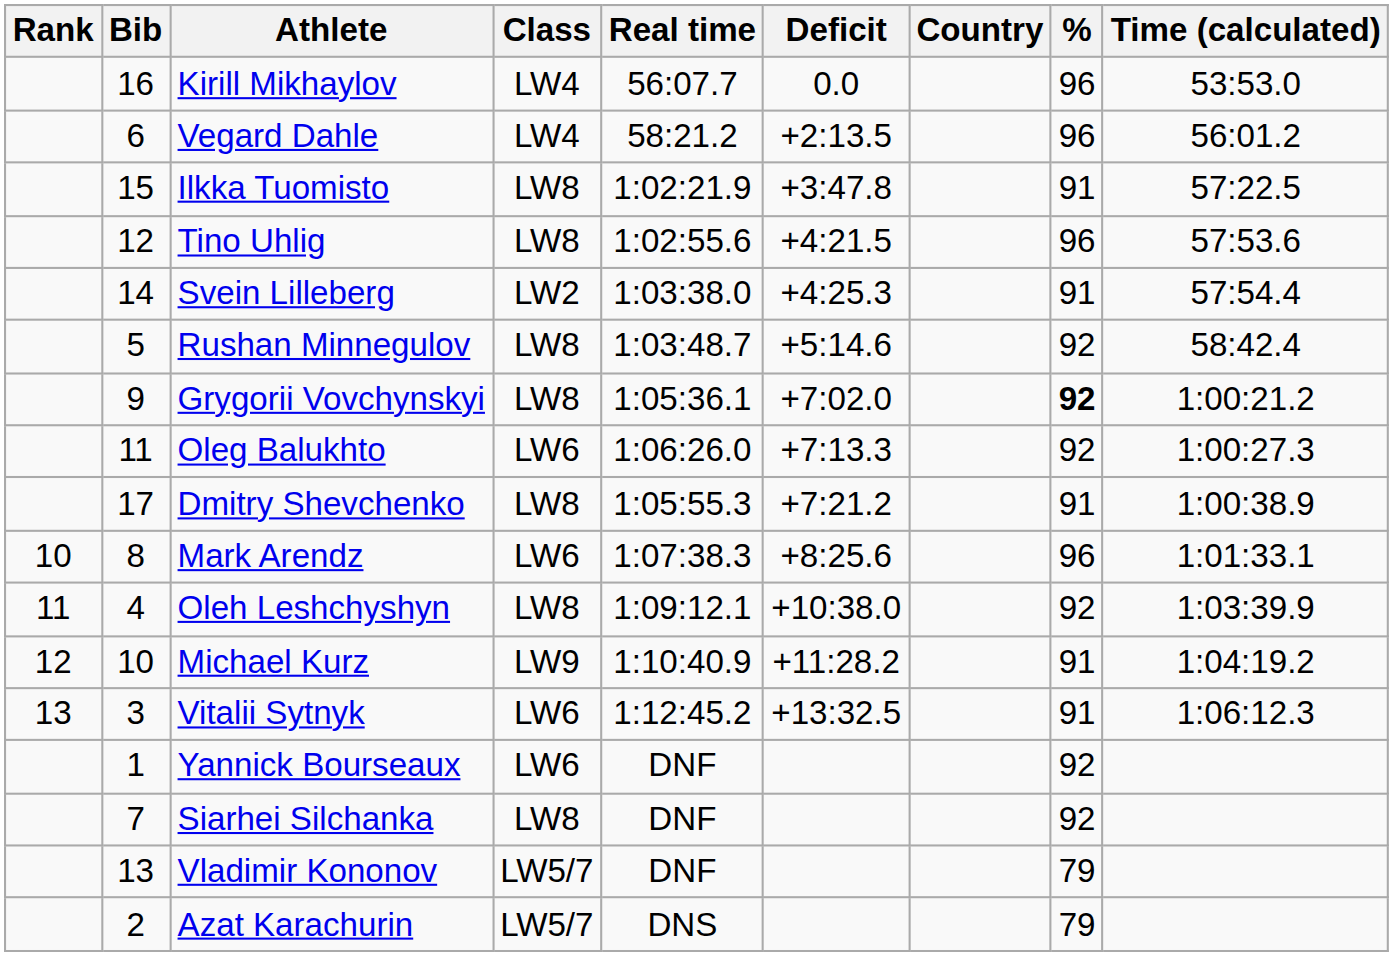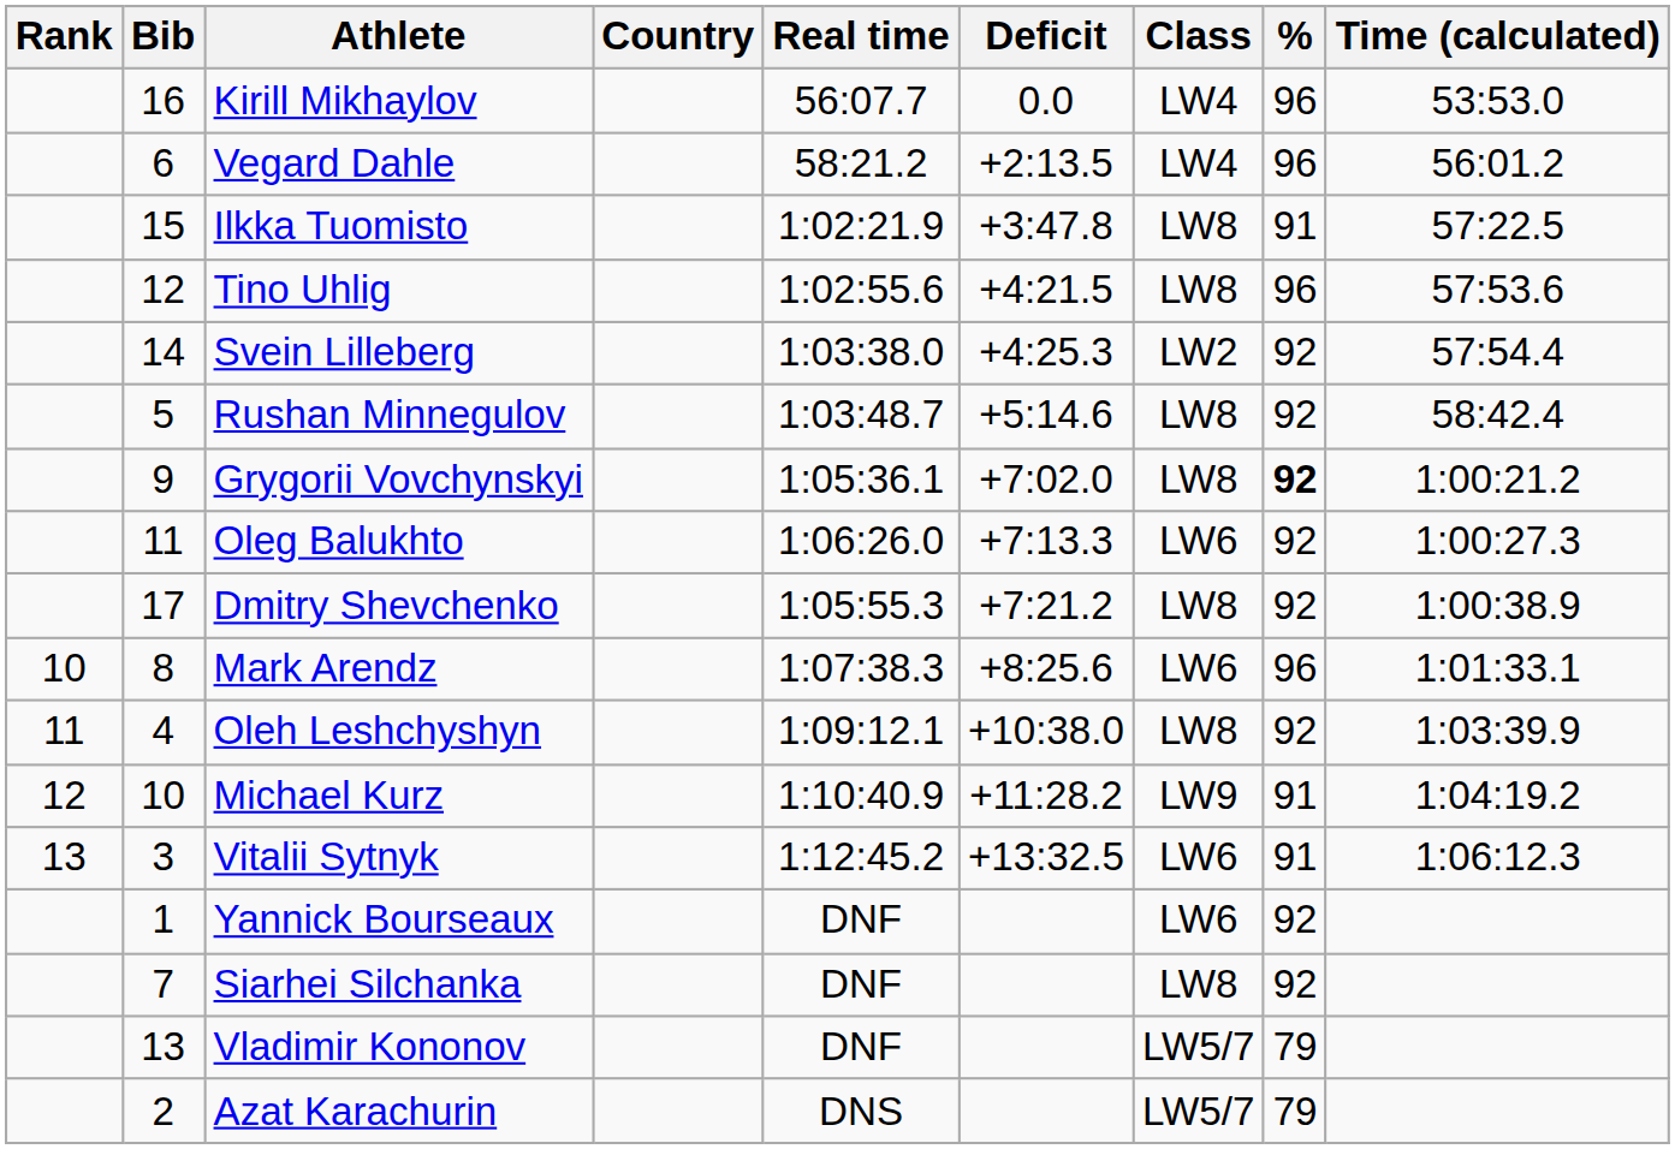columns swapped: Country <-> Class
Svein Lilleberg | %: 91 -> 92
Dmitry Shevchenko | %: 91 -> 92
